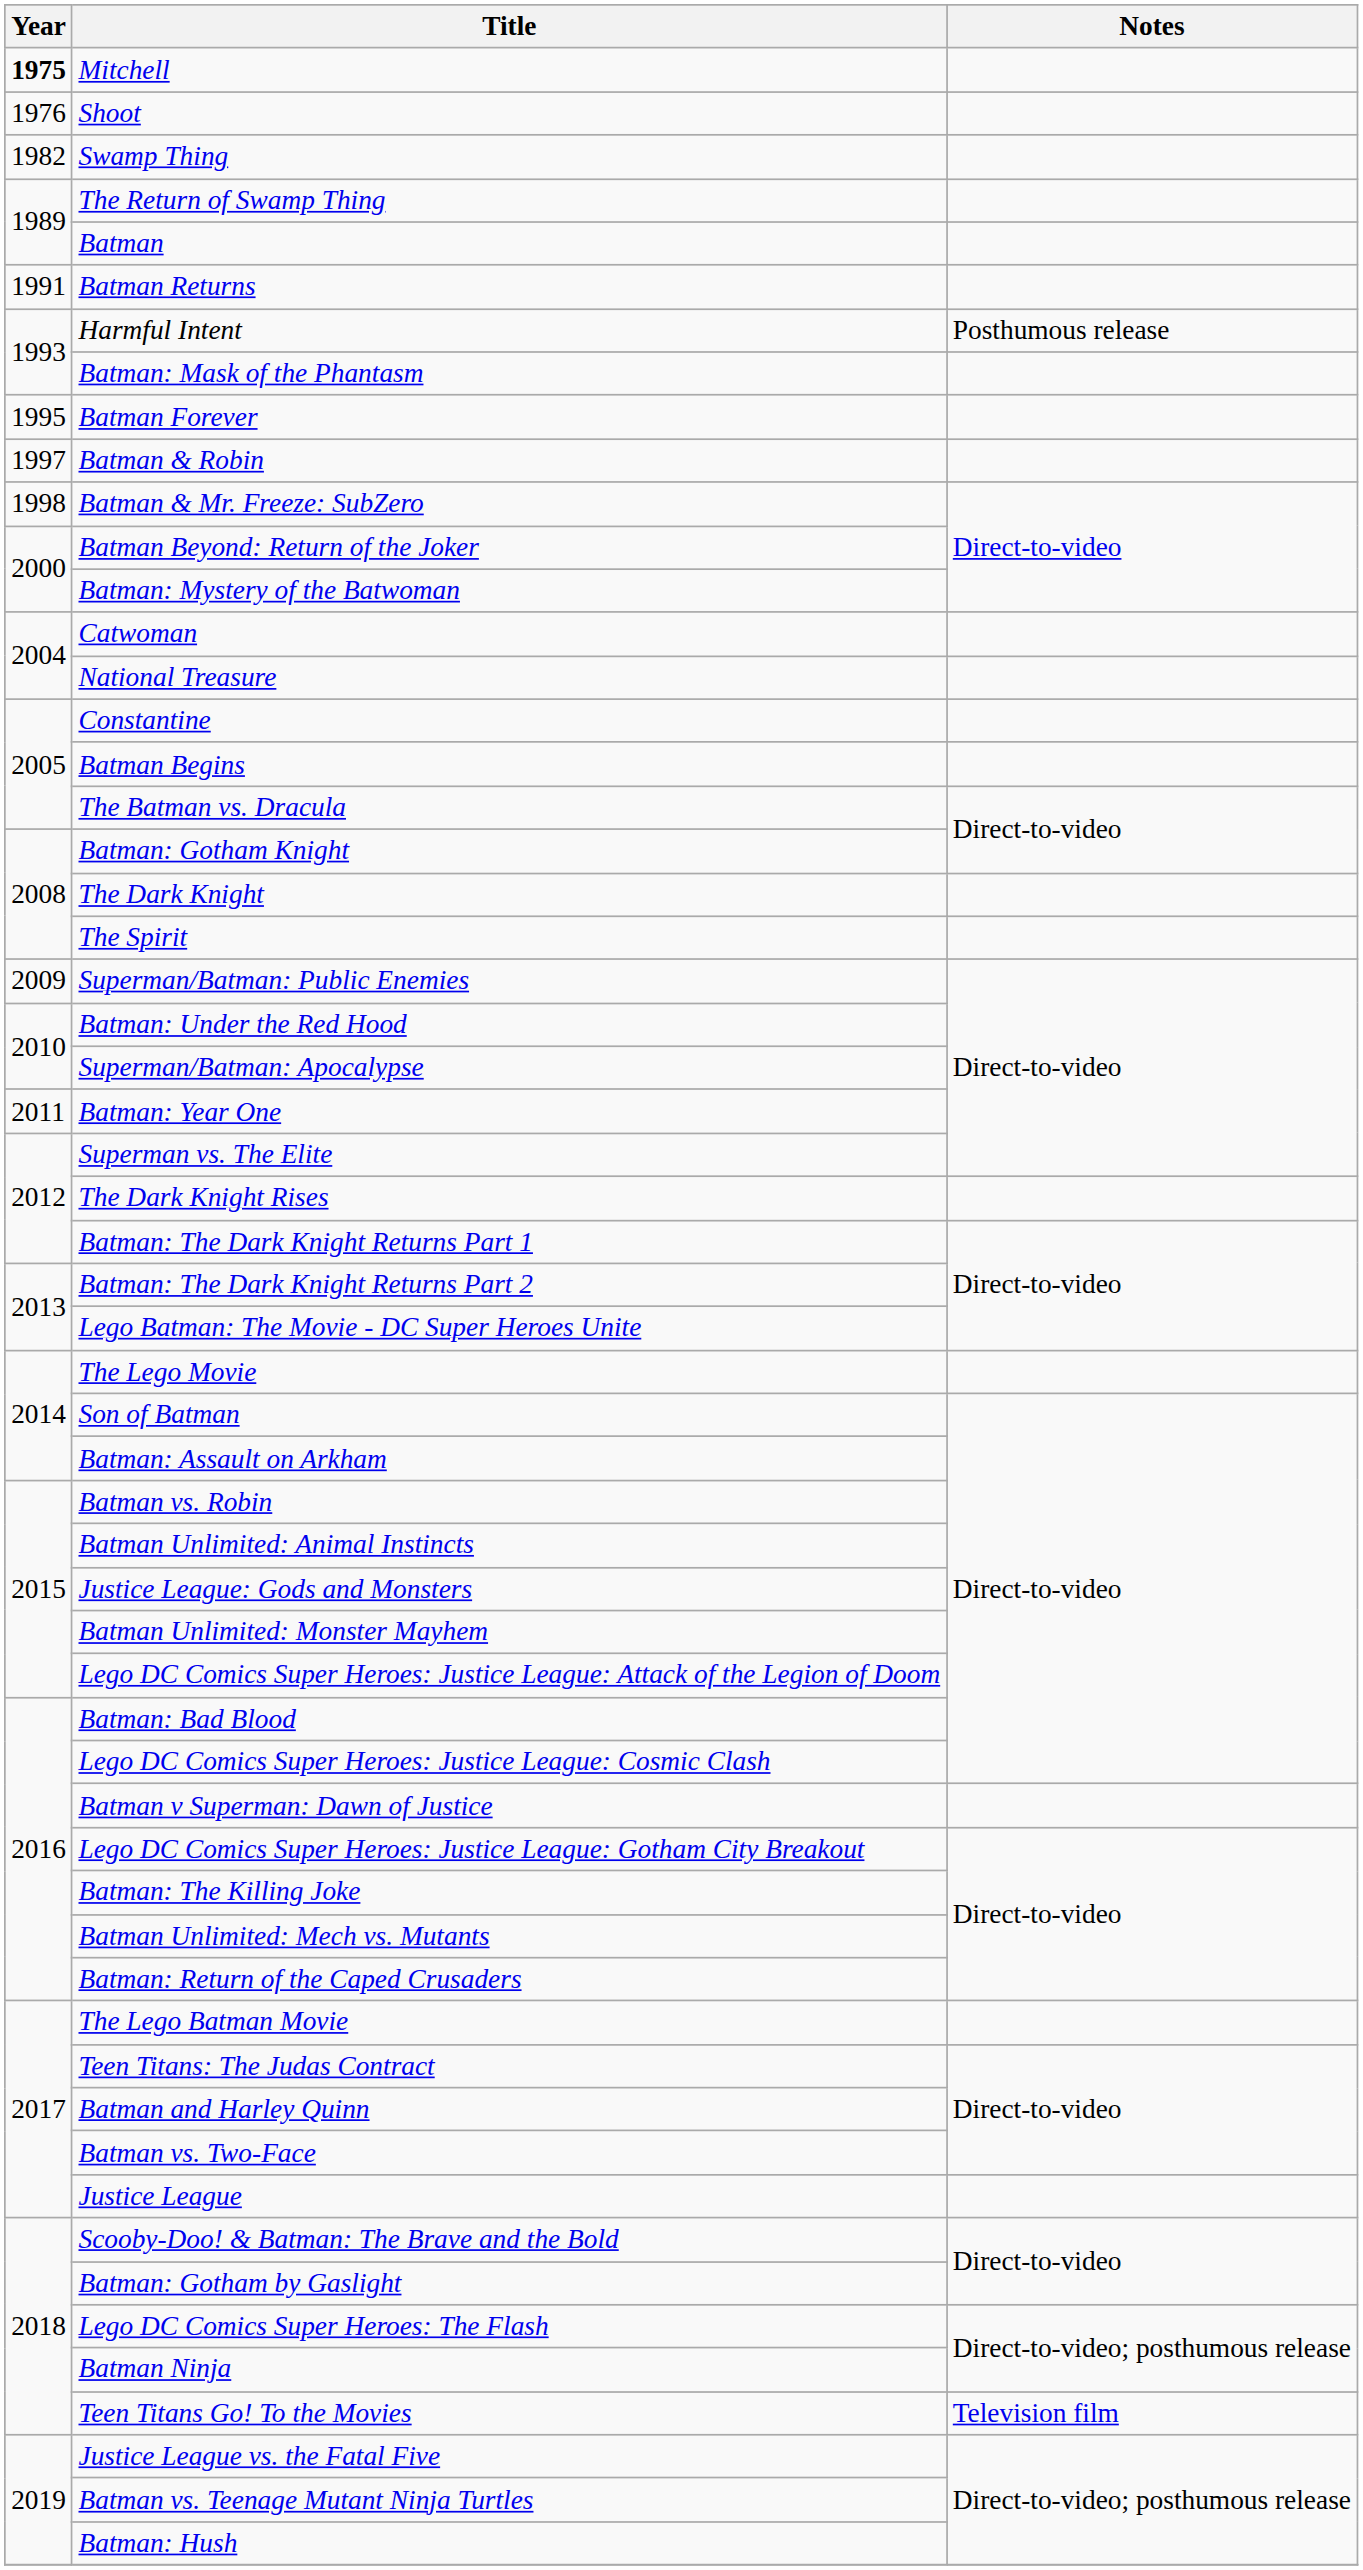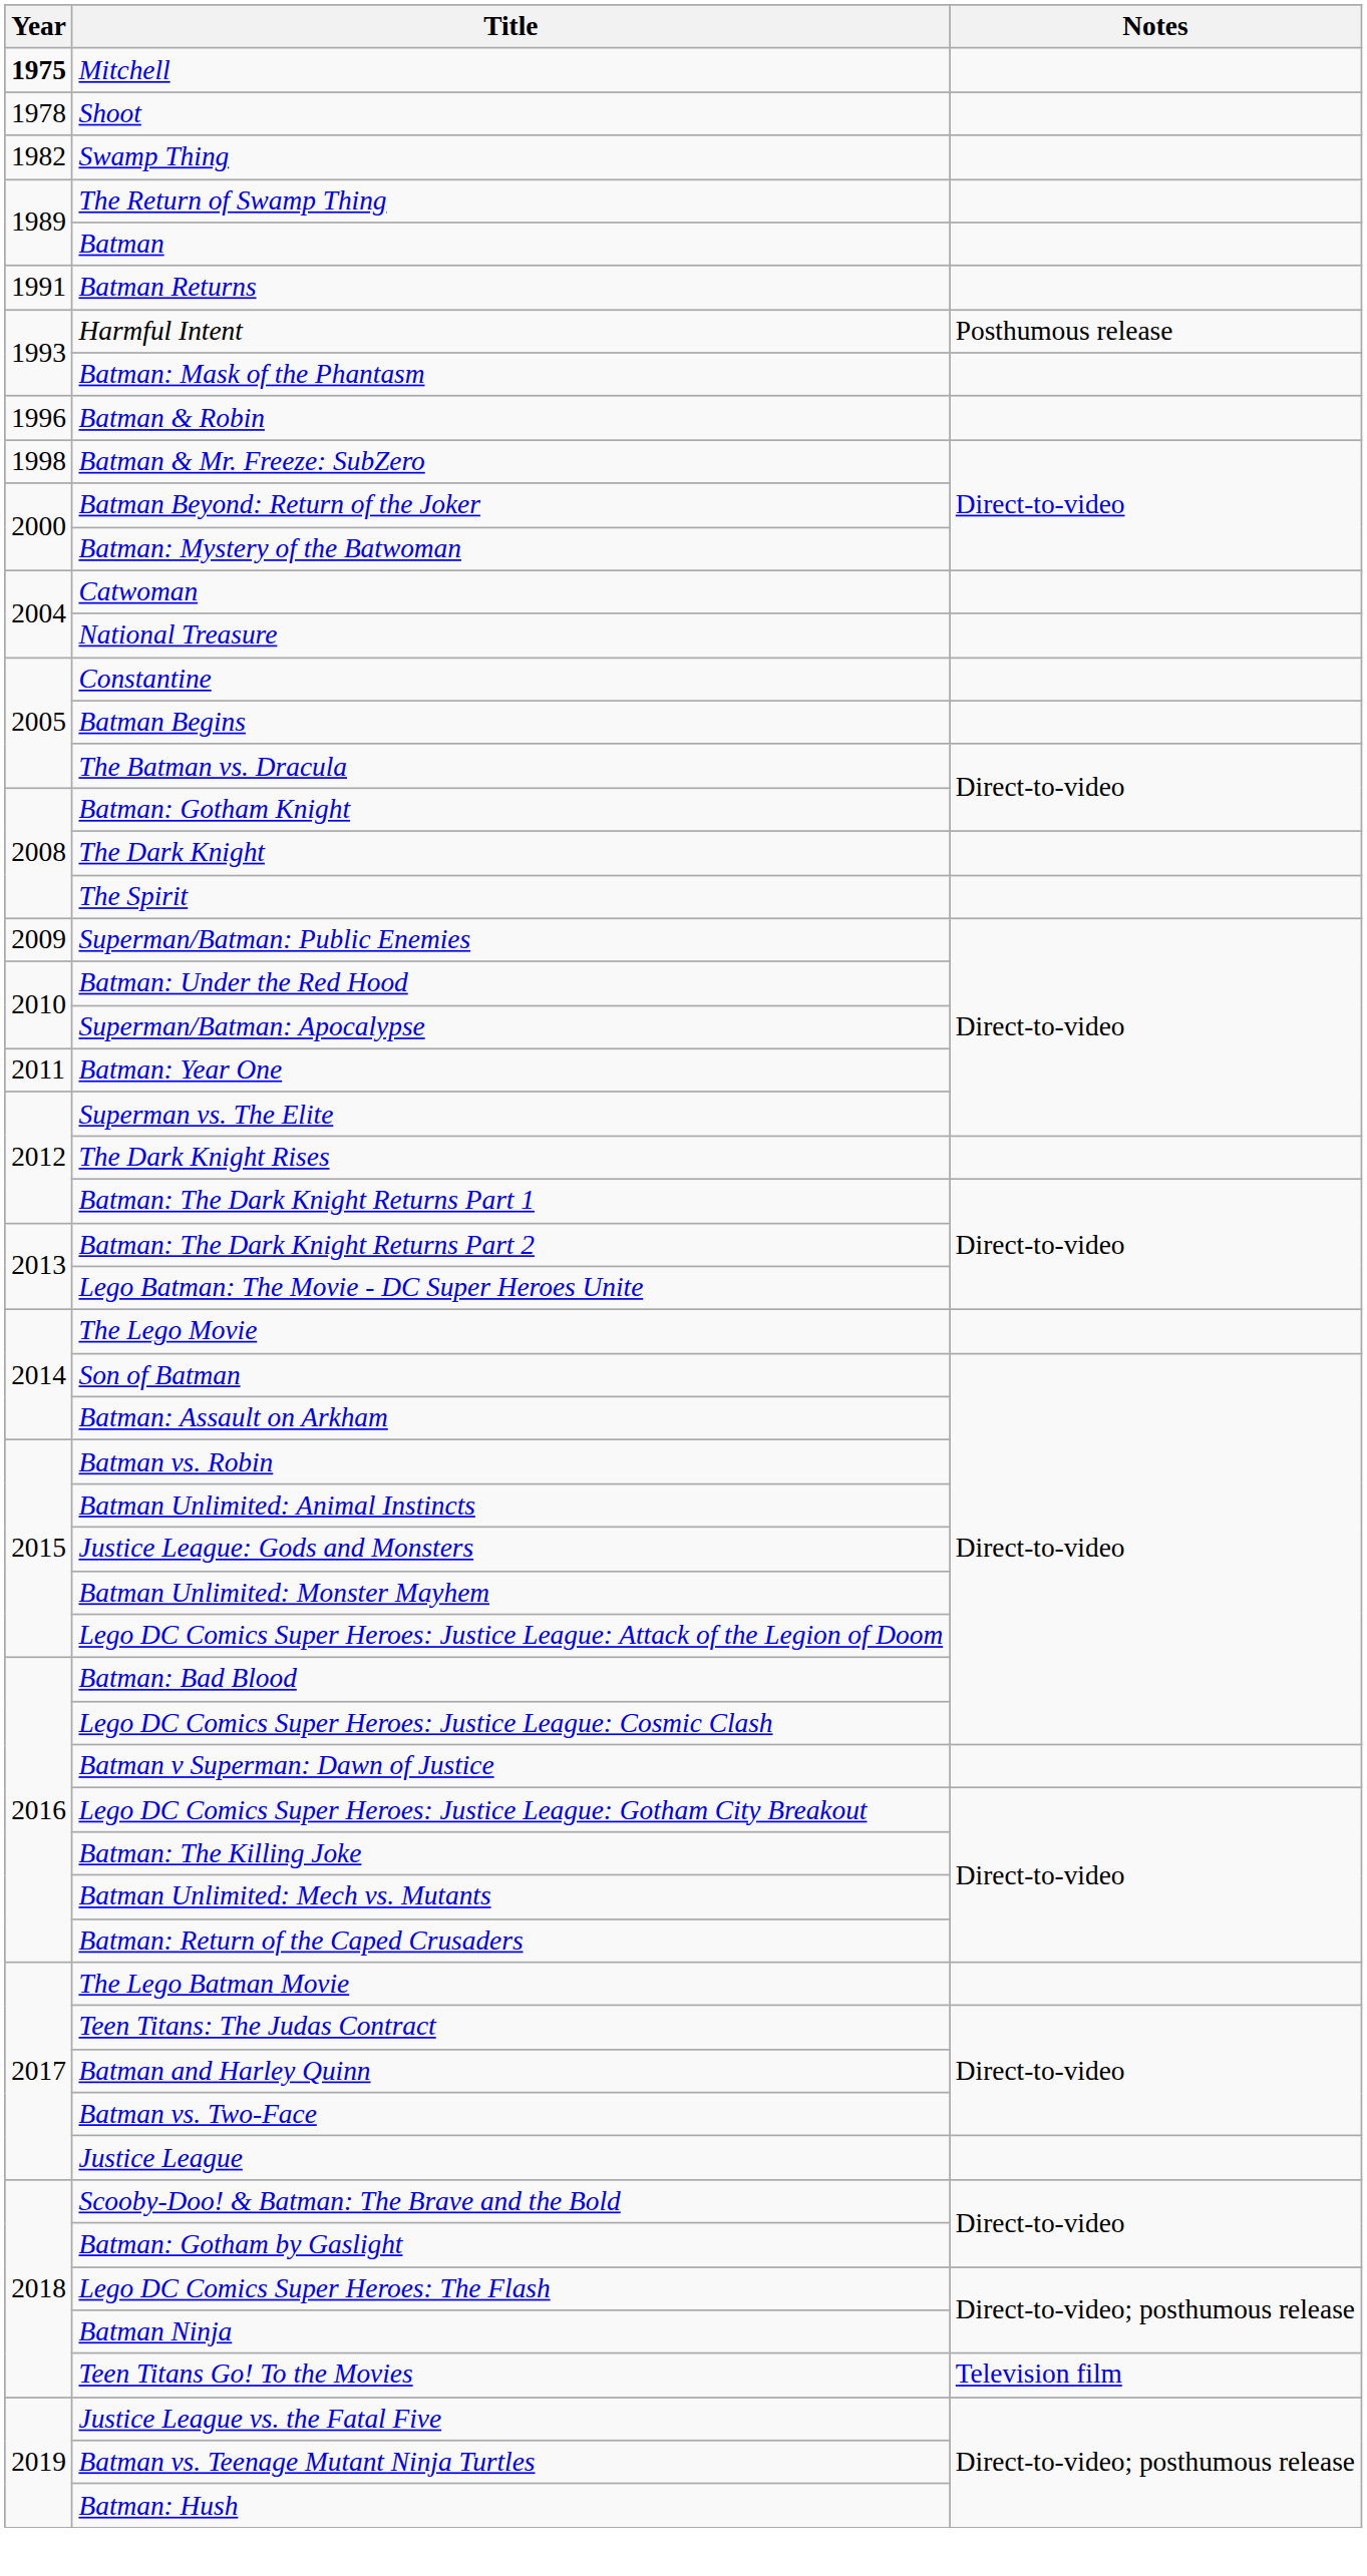Shoot | Year: 1976 -> 1978
- row: 1995 | Batman Forever
Batman & Robin | Year: 1997 -> 1996
